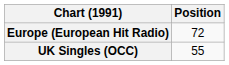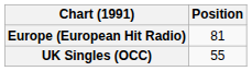Europe (European Hit Radio) | Position: 72 -> 81
